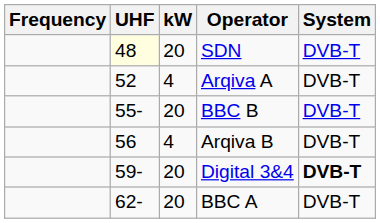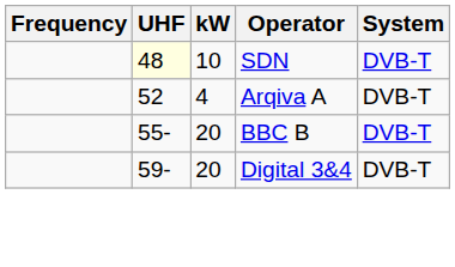SDN | kW: 20 -> 10
- row: 56 | 4 | Arqiva B | DVB-T
Digital 3&4 | System: bold -> normal
- row: 62- | 20 | BBC A | DVB-T
